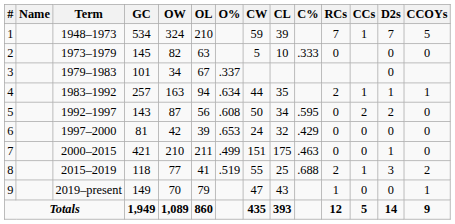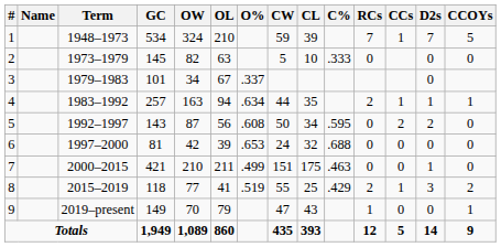6 | C%: .429 -> .688
8 | C%: .688 -> .429
